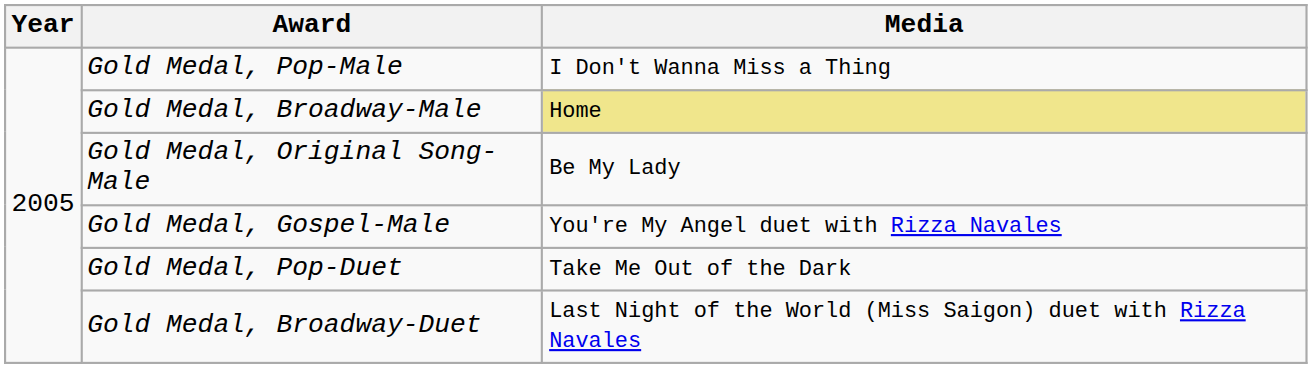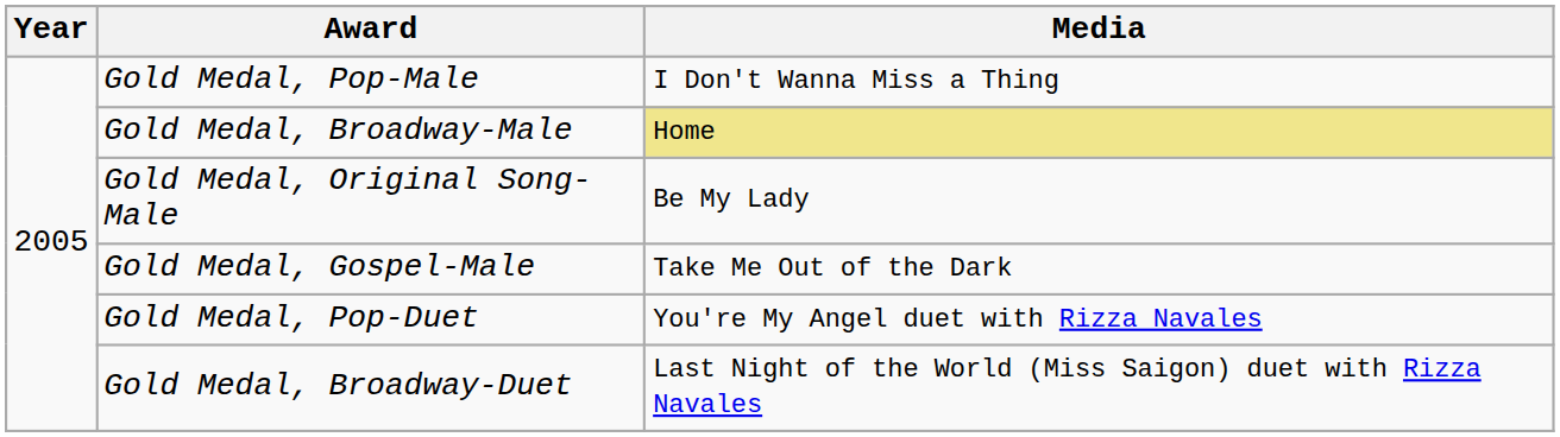Gold Medal, Gospel-Male | Media: You're My Angel duet with Rizza Navales -> Take Me Out of the Dark
Gold Medal, Pop-Duet | Media: Take Me Out of the Dark -> You're My Angel duet with Rizza Navales
